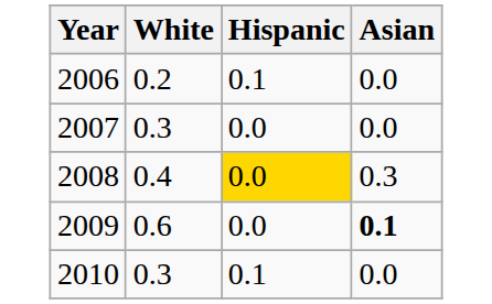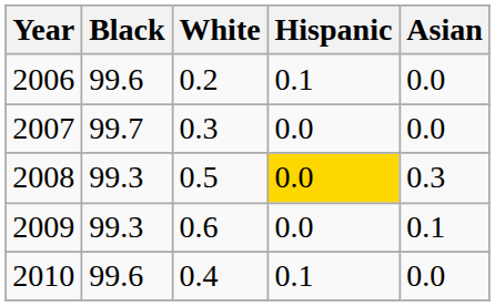+ column: Black | 99.6 | 99.7 | 99.3 | 99.3 | 99.6
2008 | White: 0.4 -> 0.5
2009 | Asian: bold -> normal
2010 | White: 0.3 -> 0.4
